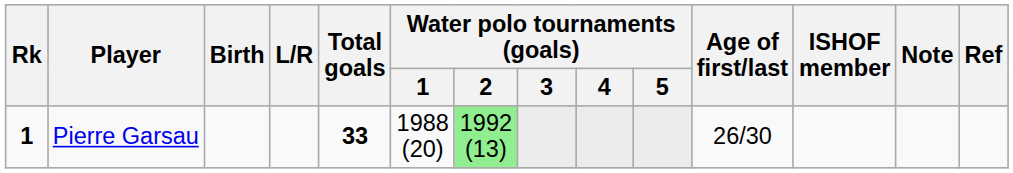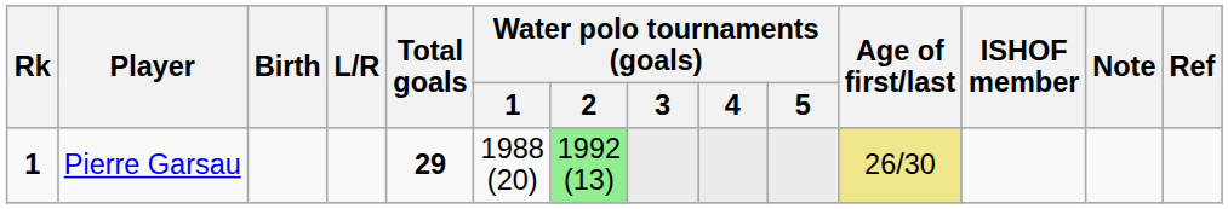Pierre Garsau | Total goals: 33 -> 29
Pierre Garsau | Age of first/last: no background -> khaki background
